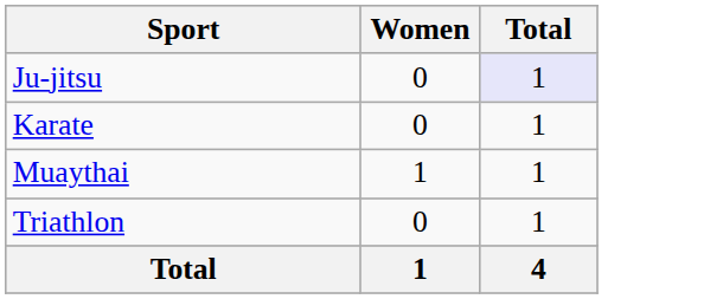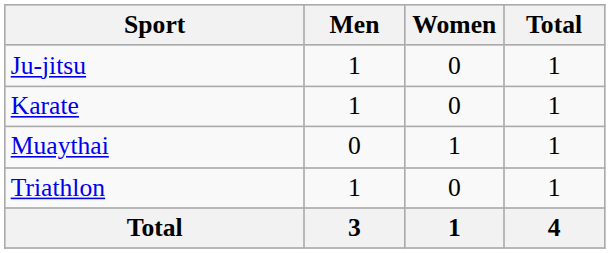+ column: Men | 1 | 1 | 0 | 1 | 3
Ju-jitsu | Total: lavender background -> no background
